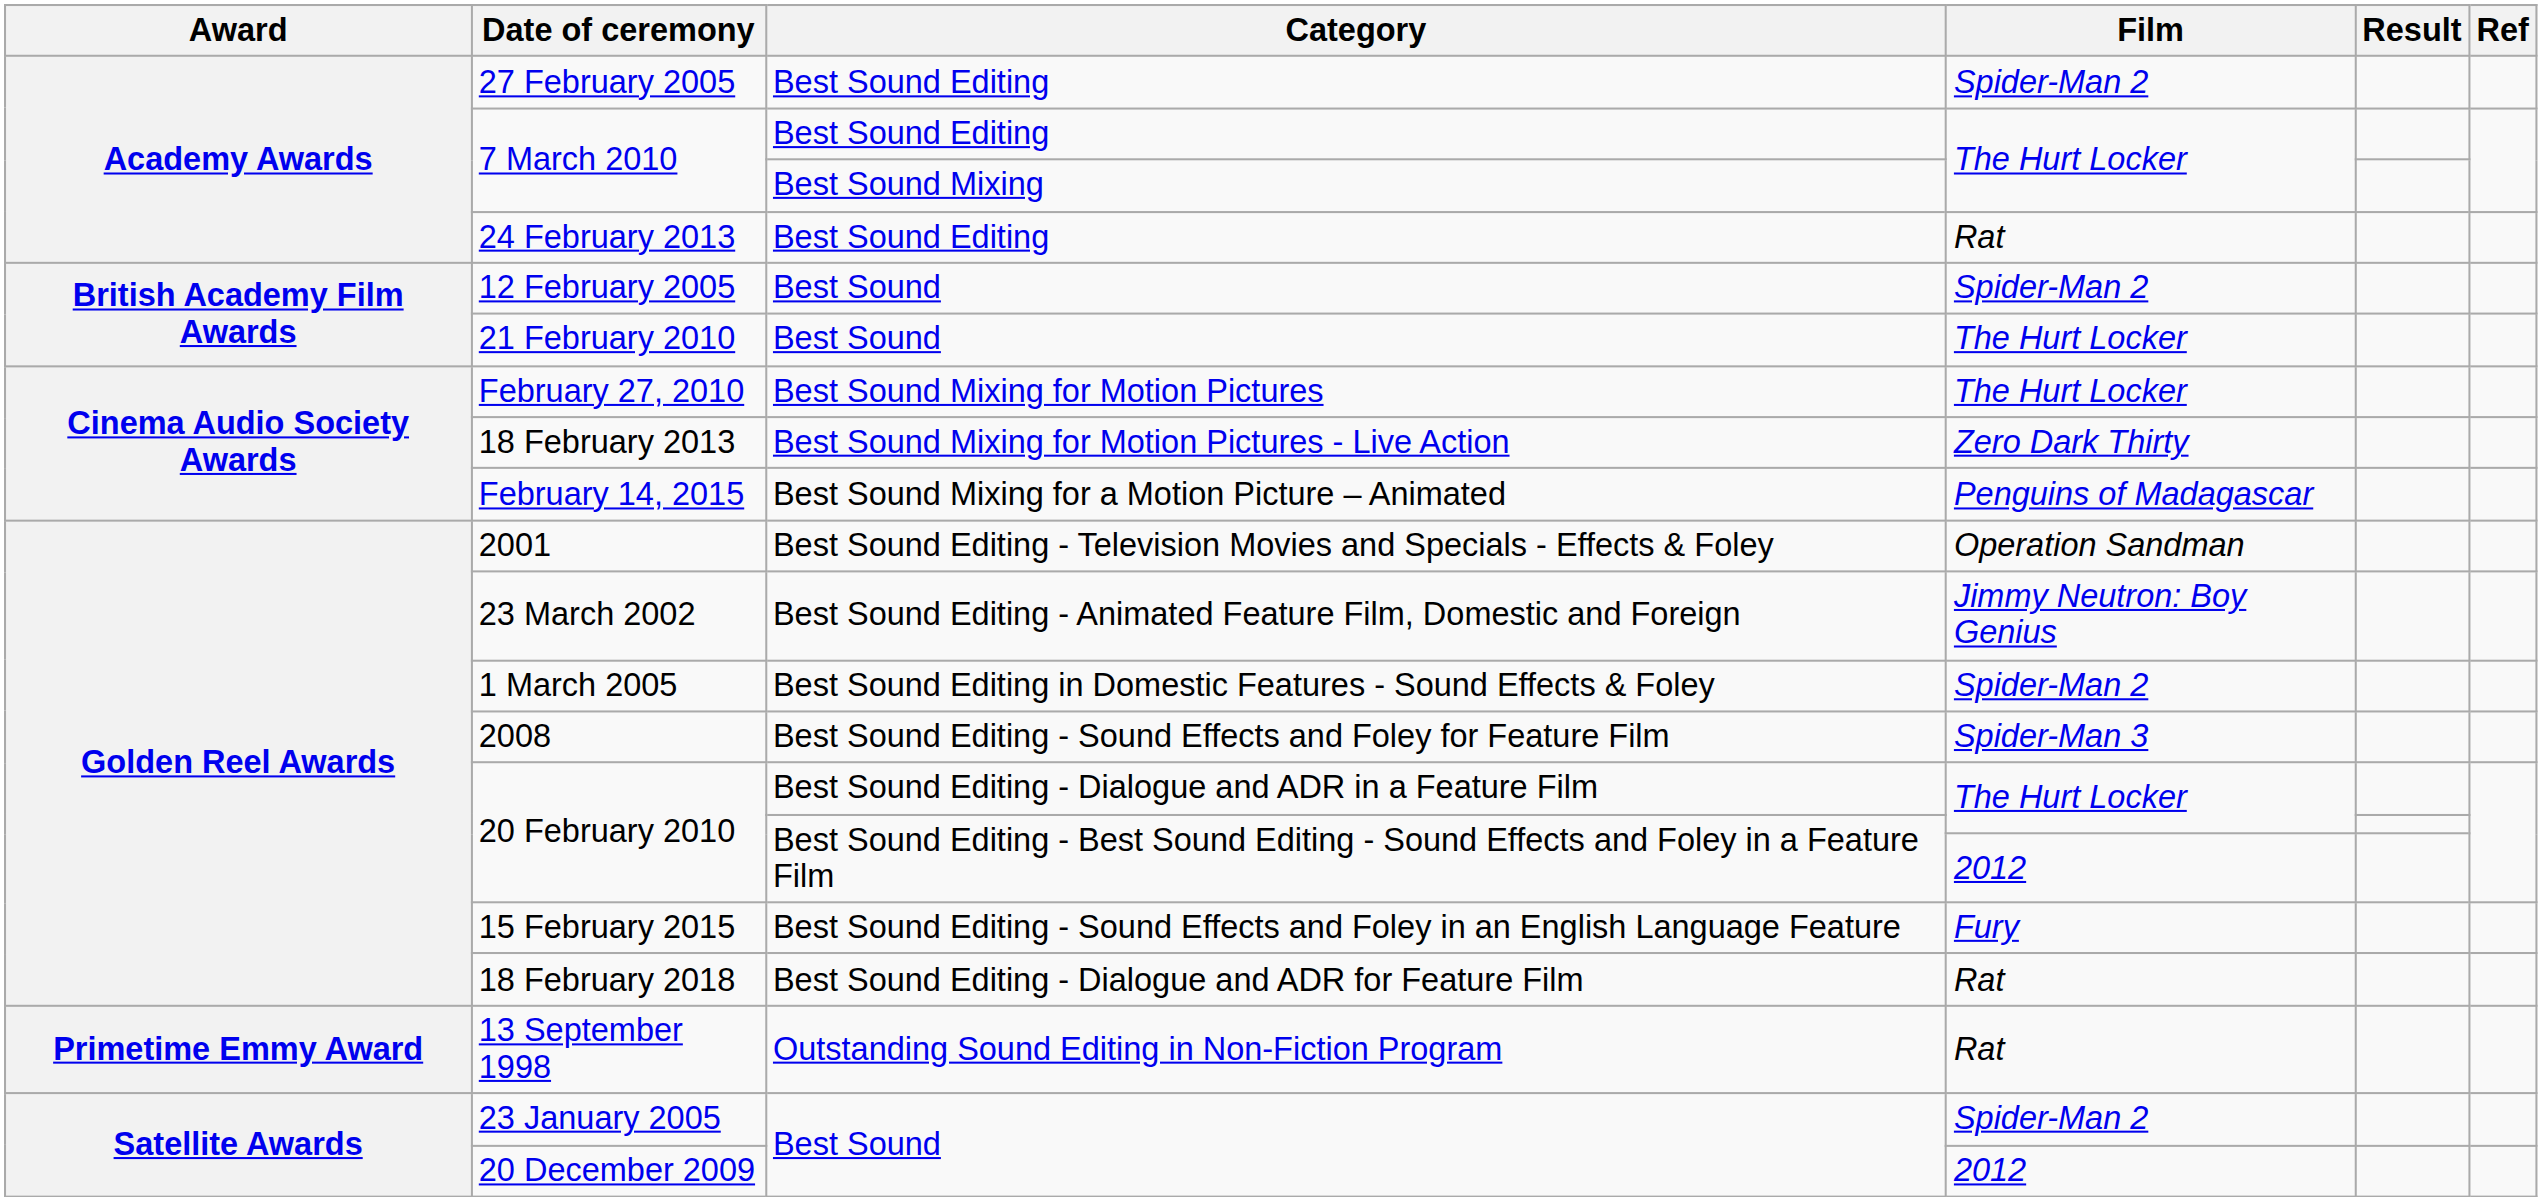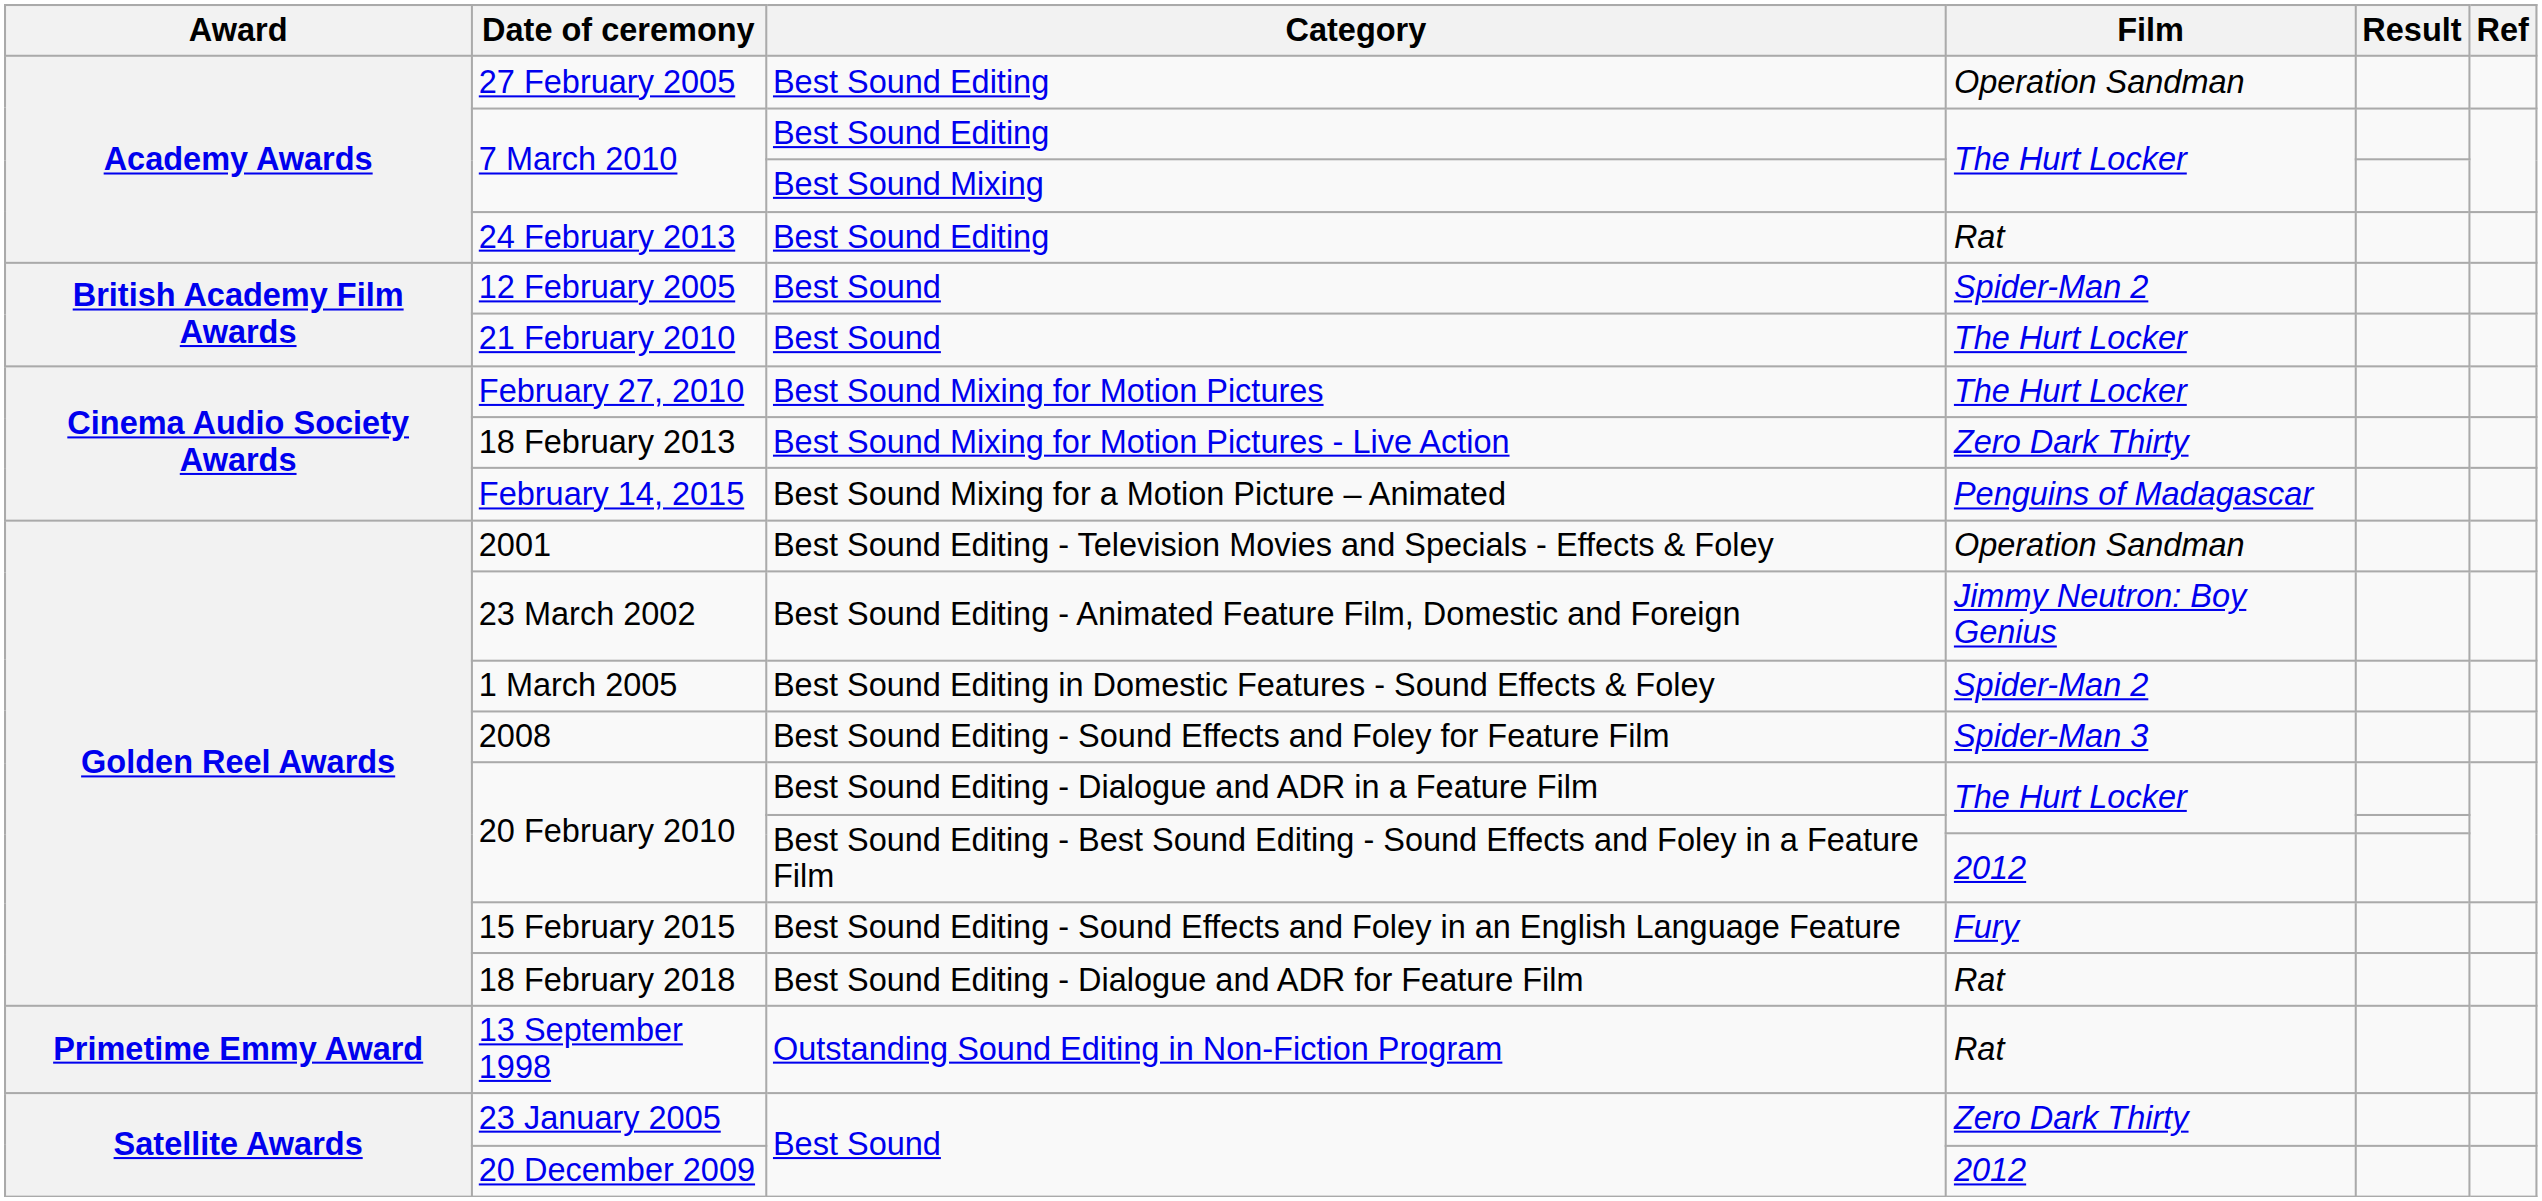27 February 2005 | Film: Spider-Man 2 -> Operation Sandman
23 January 2005 | Film: Spider-Man 2 -> Zero Dark Thirty
